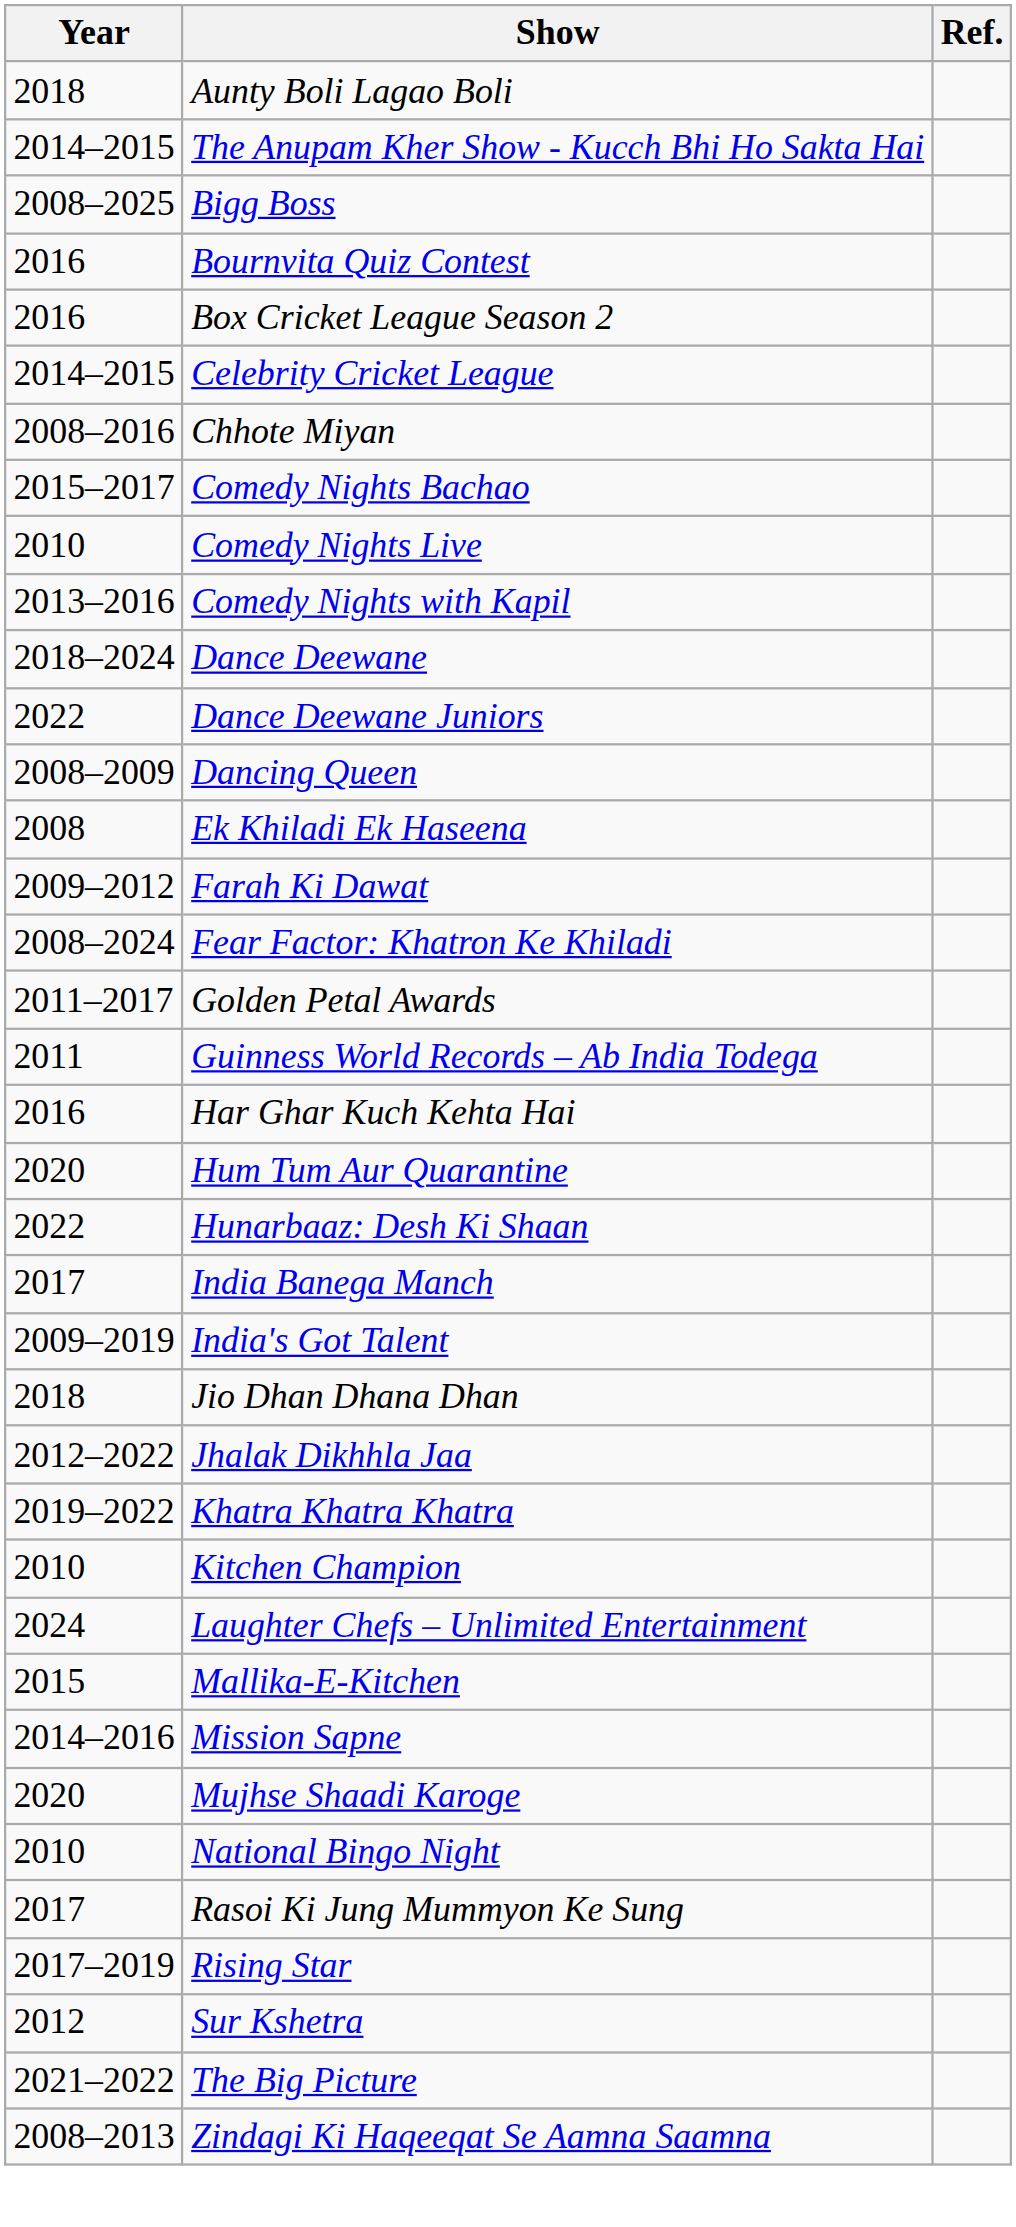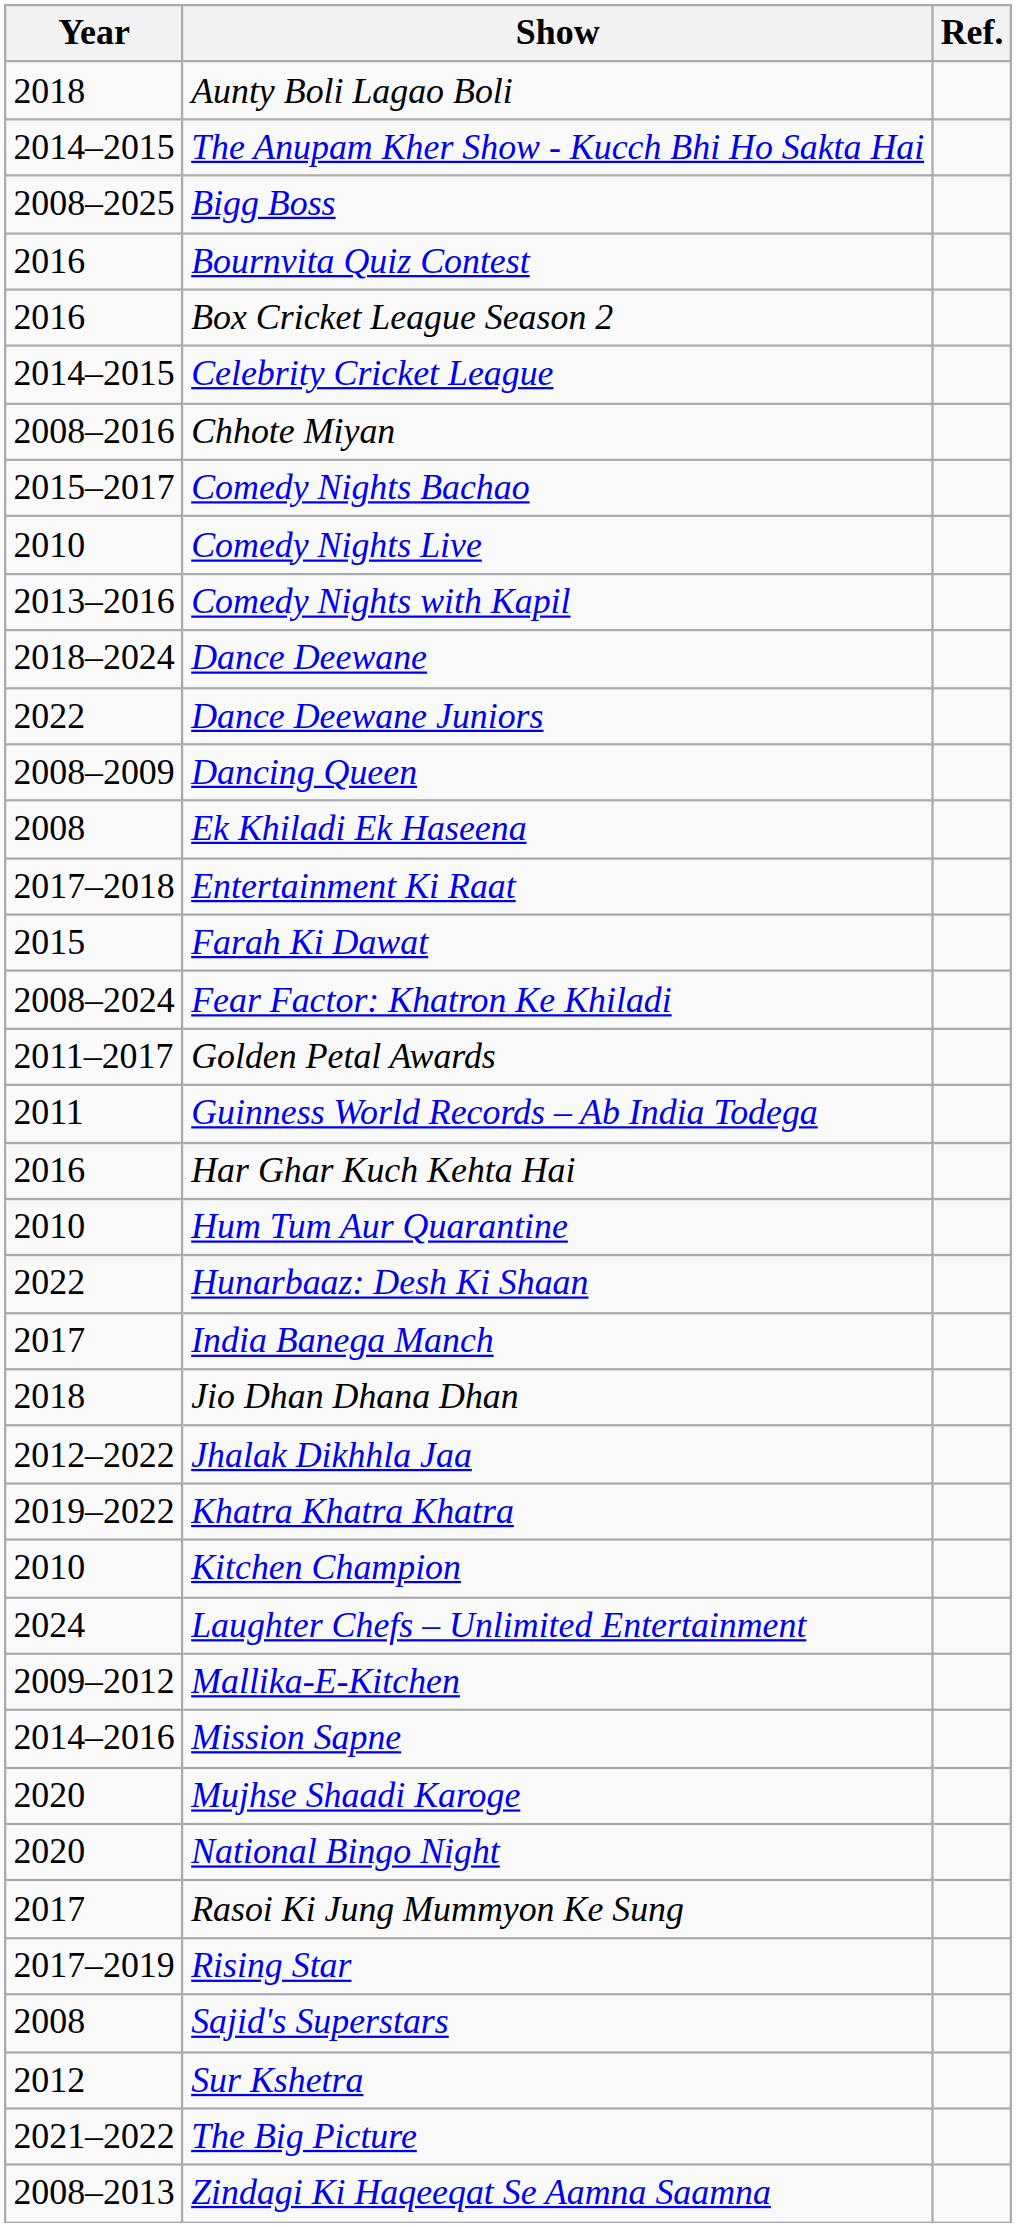+ row: 2017–2018 | Entertainment Ki Raat
Farah Ki Dawat | Year: 2009–2012 -> 2015
Hum Tum Aur Quarantine | Year: 2020 -> 2010
- row: 2009–2019 | India's Got Talent
Mallika-E-Kitchen | Year: 2015 -> 2009–2012
National Bingo Night | Year: 2010 -> 2020
+ row: 2008 | Sajid's Superstars
